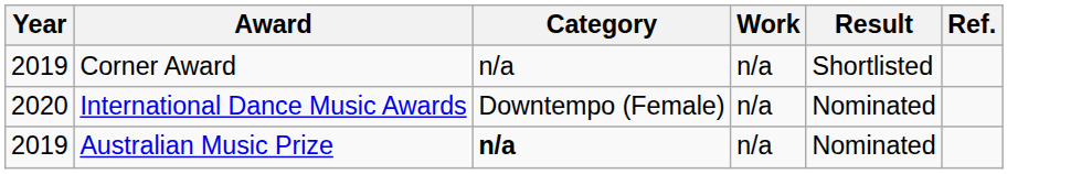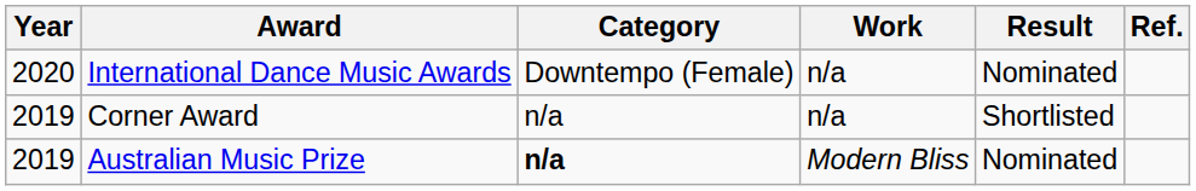rows swapped: Corner Award <-> International Dance Music Awards
Australian Music Prize | Work: n/a -> Modern Bliss
